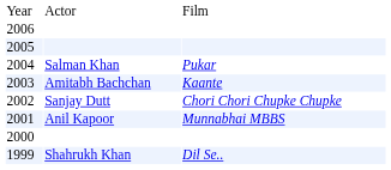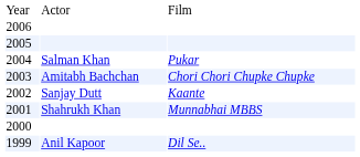2003 | column 3: Kaante -> Chori Chori Chupke Chupke
2002 | column 3: Chori Chori Chupke Chupke -> Kaante
2001 | column 2: Anil Kapoor -> Shahrukh Khan
1999 | column 2: Shahrukh Khan -> Anil Kapoor
